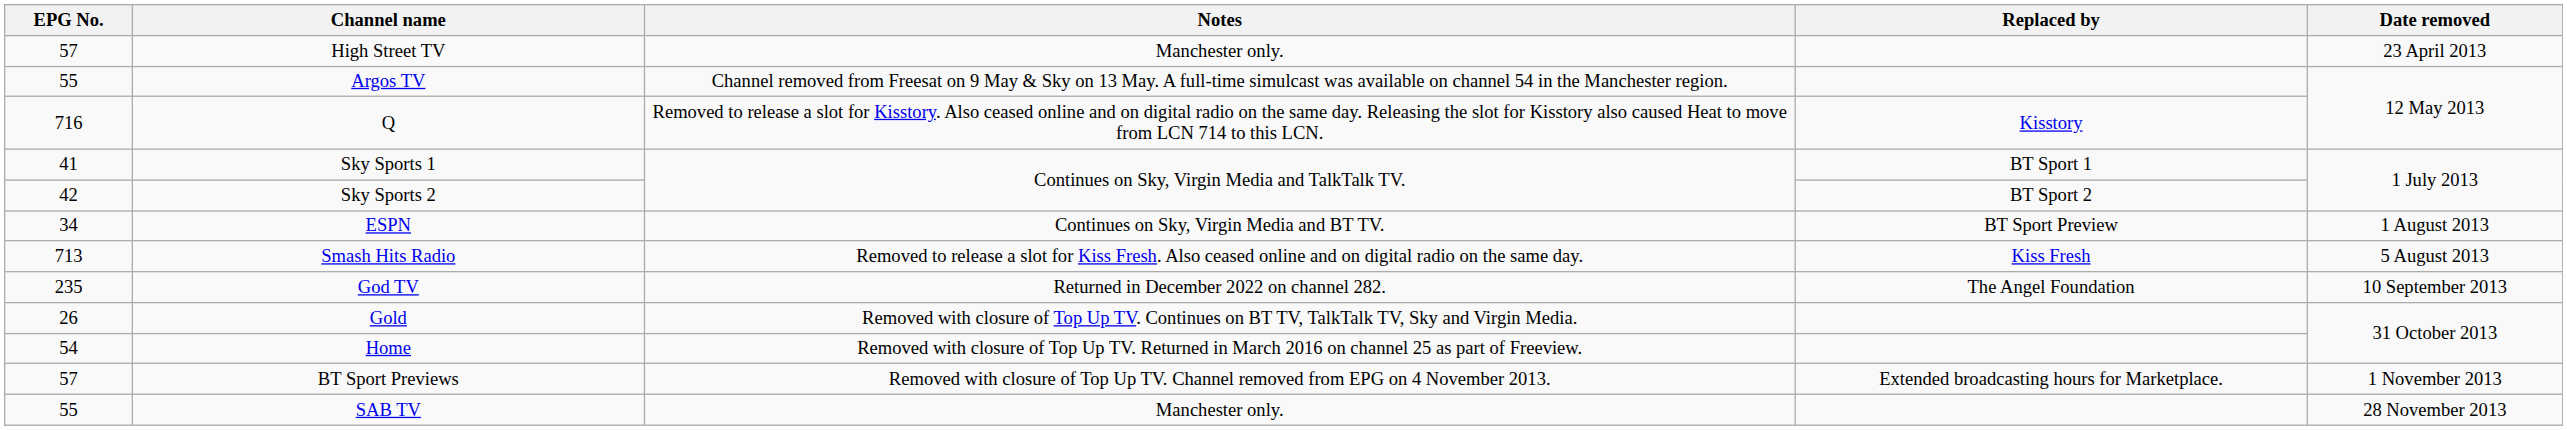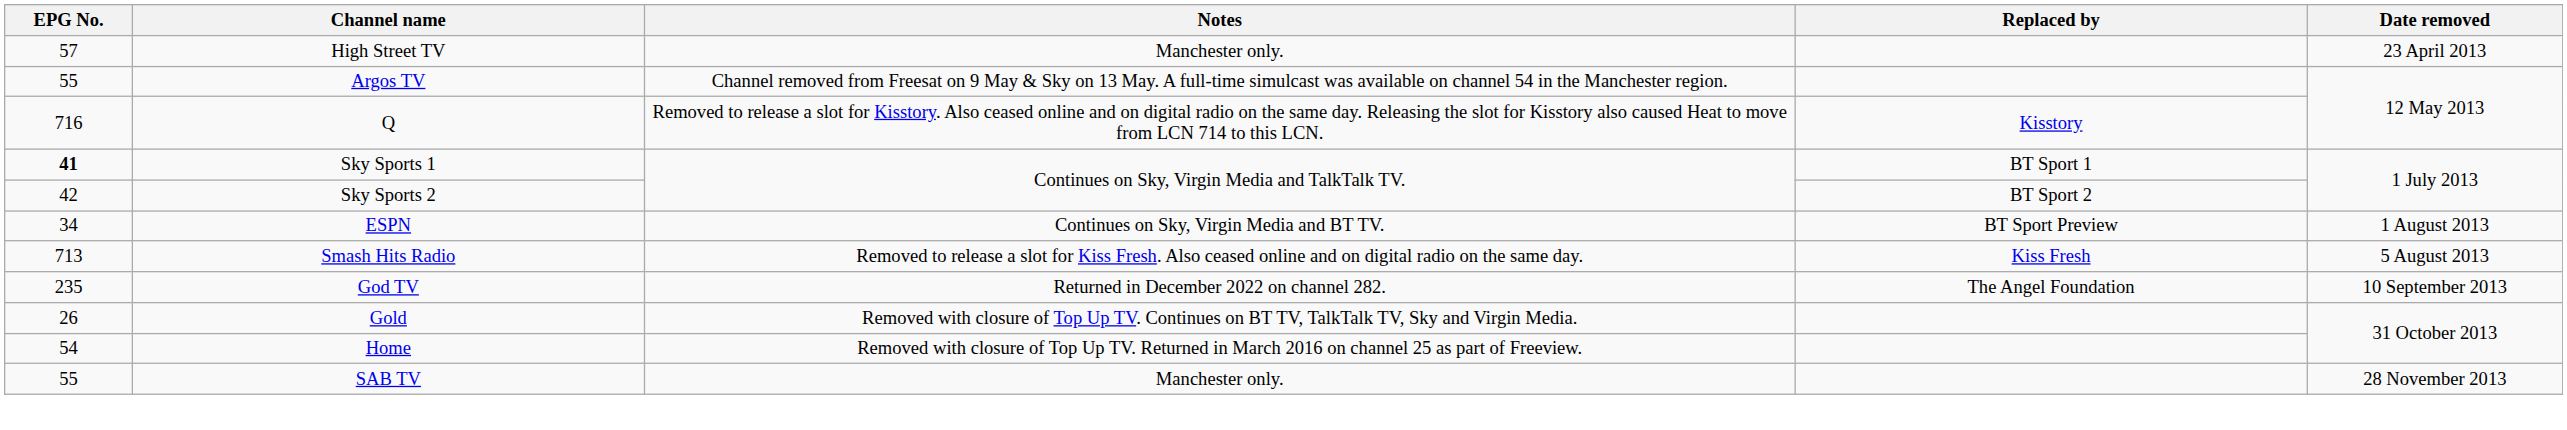Sky Sports 1 | EPG No.: normal -> bold
- row: 57 | BT Sport Previews | Removed with closure of Top Up TV. Channel removed from EPG on 4 November 2013. | Extended broadcasting hours for Marketplace. | 1 November 2013
